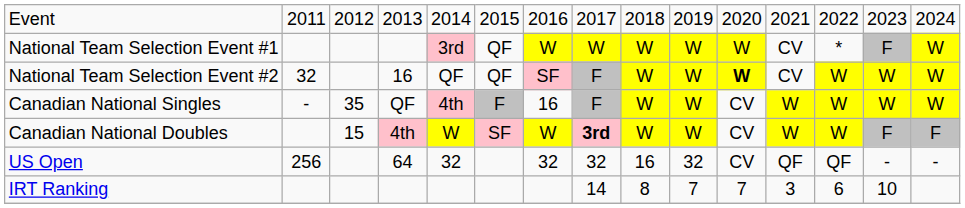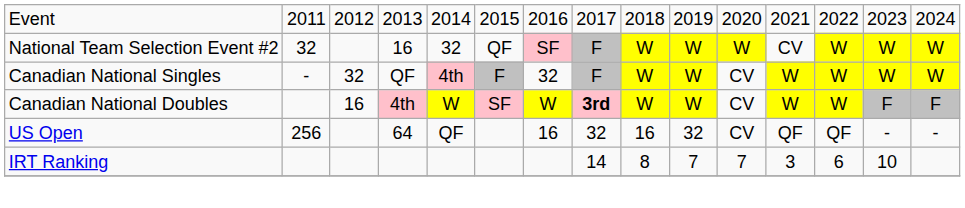- row: National Team Selection Event #1 | 3rd | QF | W | W | W | W | W | CV | * | F | W
National Team Selection Event #2 | column 5: QF -> 32
National Team Selection Event #2 | column 11: bold -> normal
Canadian National Singles | column 3: 35 -> 32
Canadian National Singles | column 7: 16 -> 32
Canadian National Doubles | column 3: 15 -> 16
US Open | column 5: 32 -> QF
US Open | column 7: 32 -> 16
